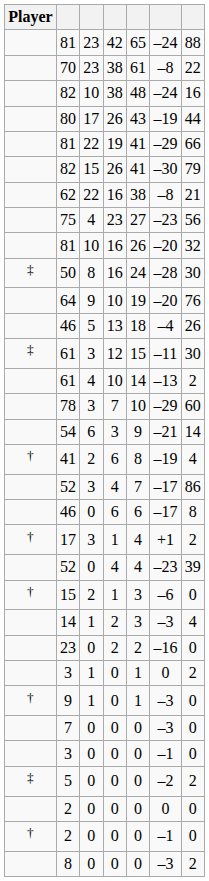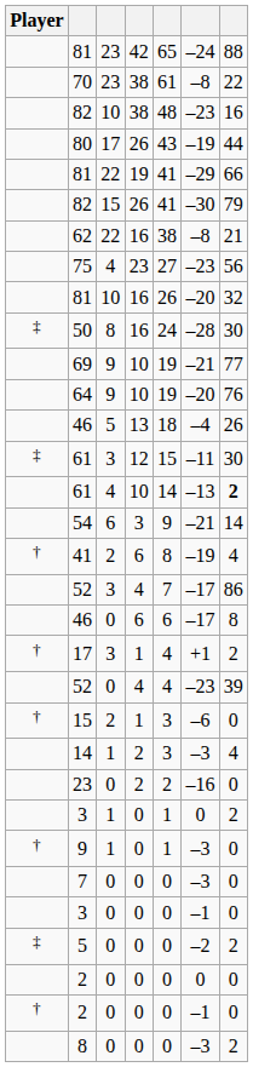82 / 10 | column 6: –24 -> –23
+ row: 69 | 9 | 10 | 19 | –21 | 77
61 / 4 | column 7: normal -> bold
- row: 78 | 3 | 7 | 10 | –29 | 60
